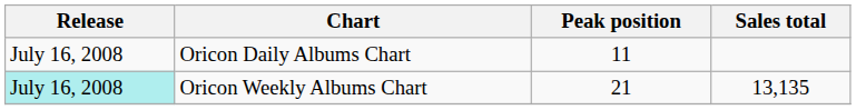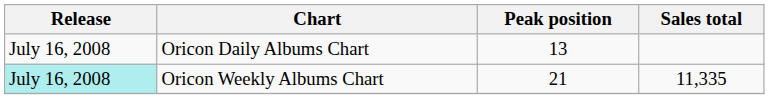Oricon Daily Albums Chart | Peak position: 11 -> 13
Oricon Weekly Albums Chart | Sales total: 13,135 -> 11,335
